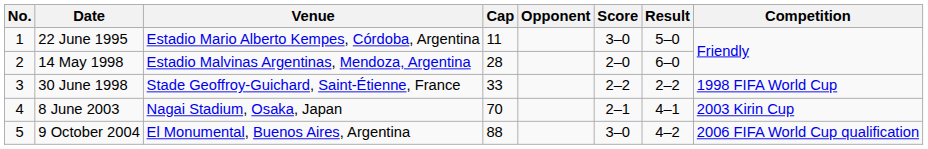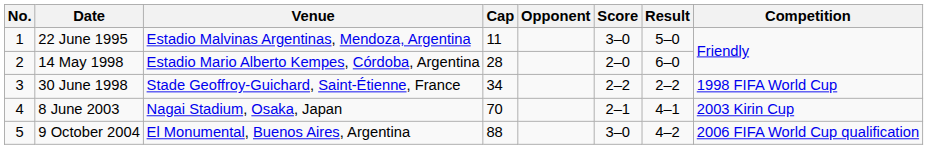22 June 1995 | Venue: Estadio Mario Alberto Kempes, Córdoba, Argentina -> Estadio Malvinas Argentinas, Mendoza, Argentina
14 May 1998 | Venue: Estadio Malvinas Argentinas, Mendoza, Argentina -> Estadio Mario Alberto Kempes, Córdoba, Argentina
30 June 1998 | Cap: 33 -> 34
